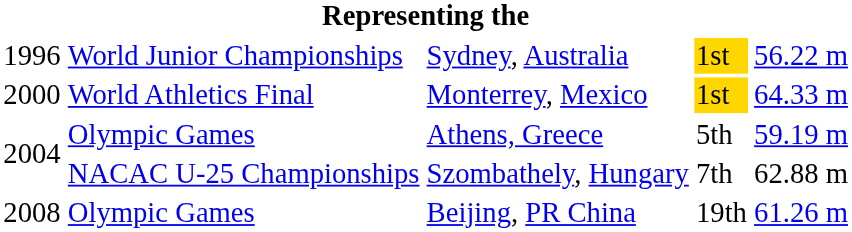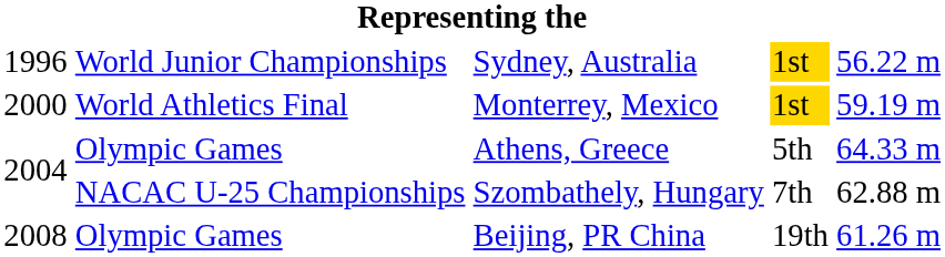Monterrey, Mexico | column 5: 64.33 m -> 59.19 m
Athens, Greece | column 5: 59.19 m -> 64.33 m
